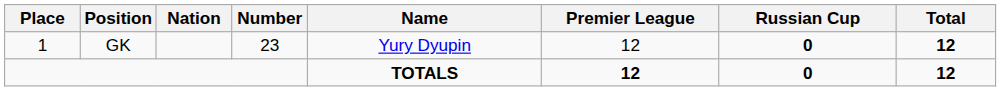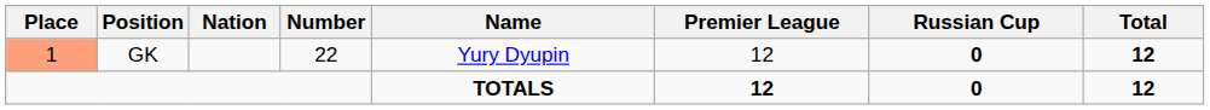GK | Place: no background -> lightsalmon background
GK | Number: 23 -> 22
